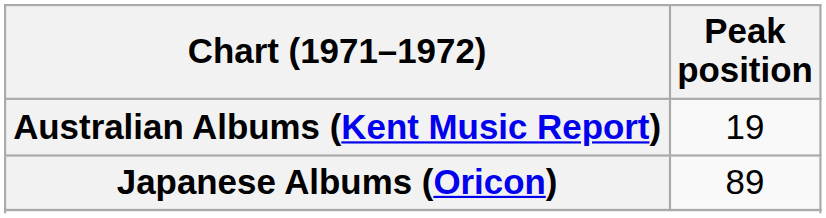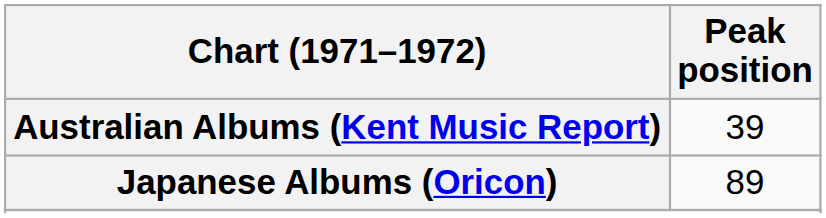Australian Albums (Kent Music Report) | Peak position: 19 -> 39
